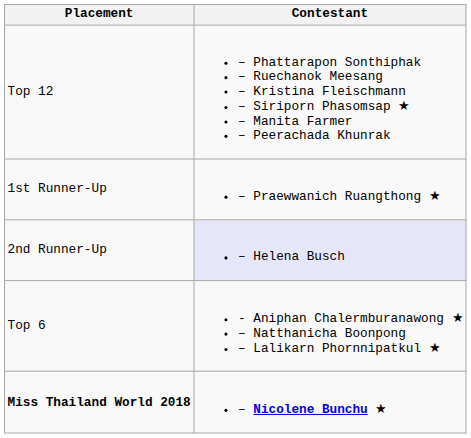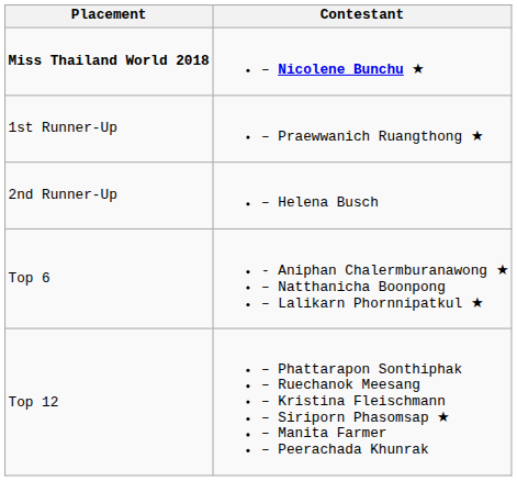rows swapped: Miss Thailand World 2018 <-> Top 12
2nd Runner-Up | Contestant: lavender background -> no background
